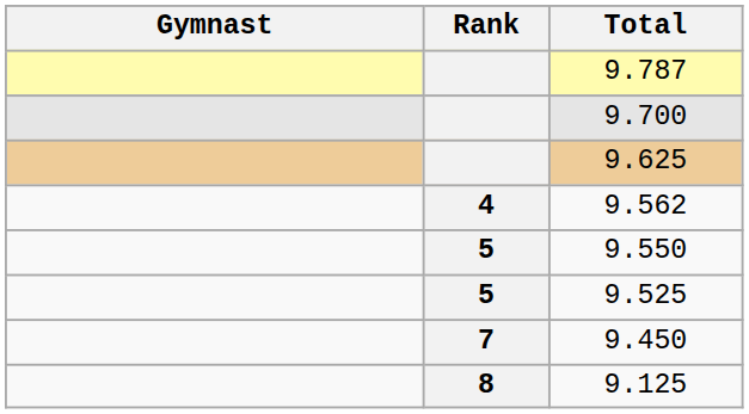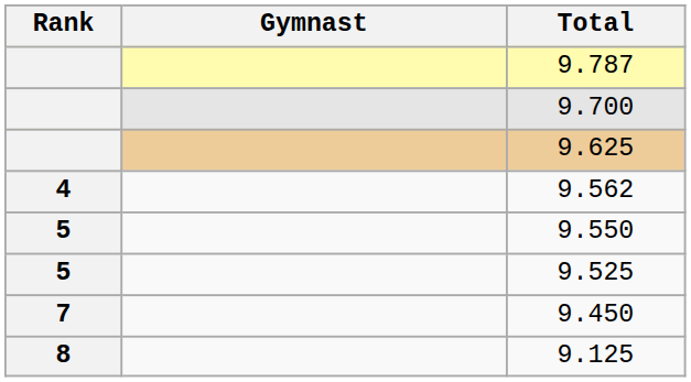columns swapped: Rank <-> Gymnast
